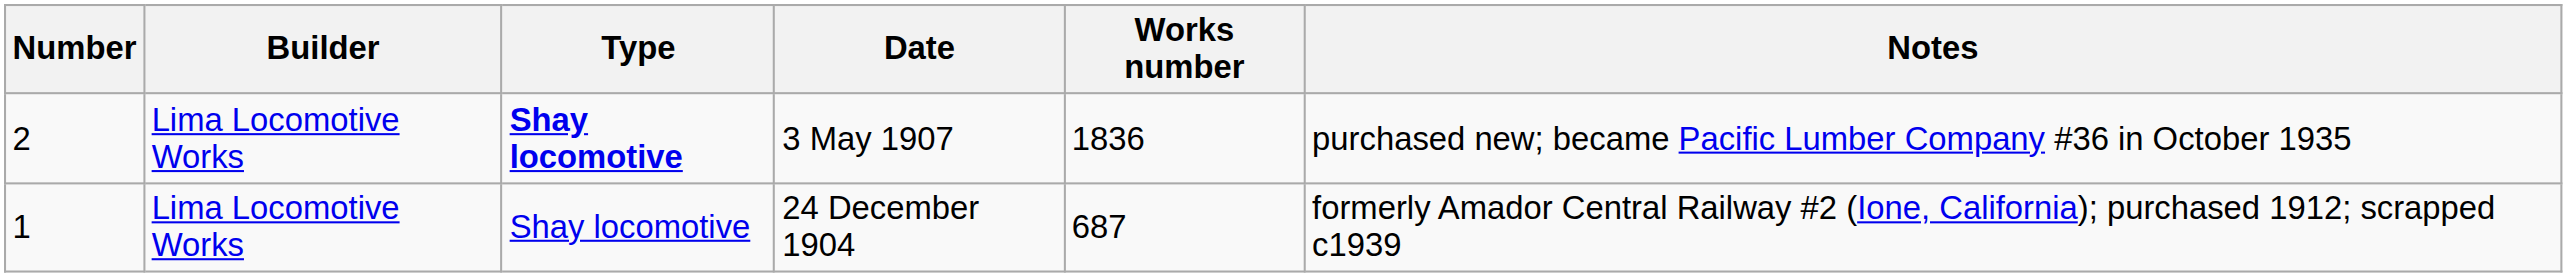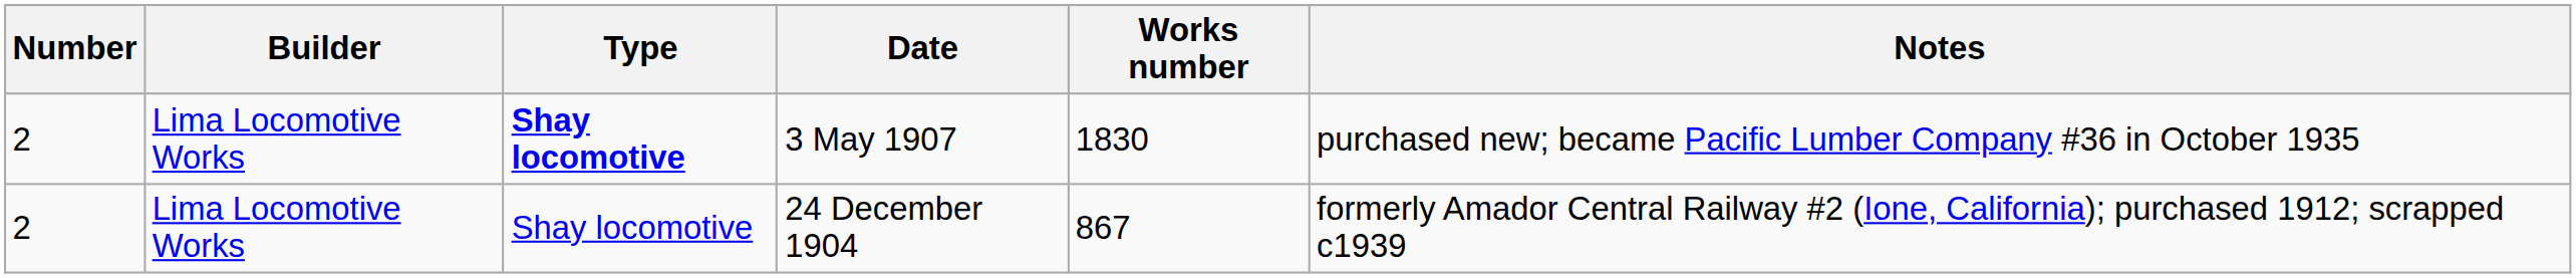3 May 1907 | Works number: 1836 -> 1830
24 December 1904 | Number: 1 -> 2
24 December 1904 | Works number: 687 -> 867
